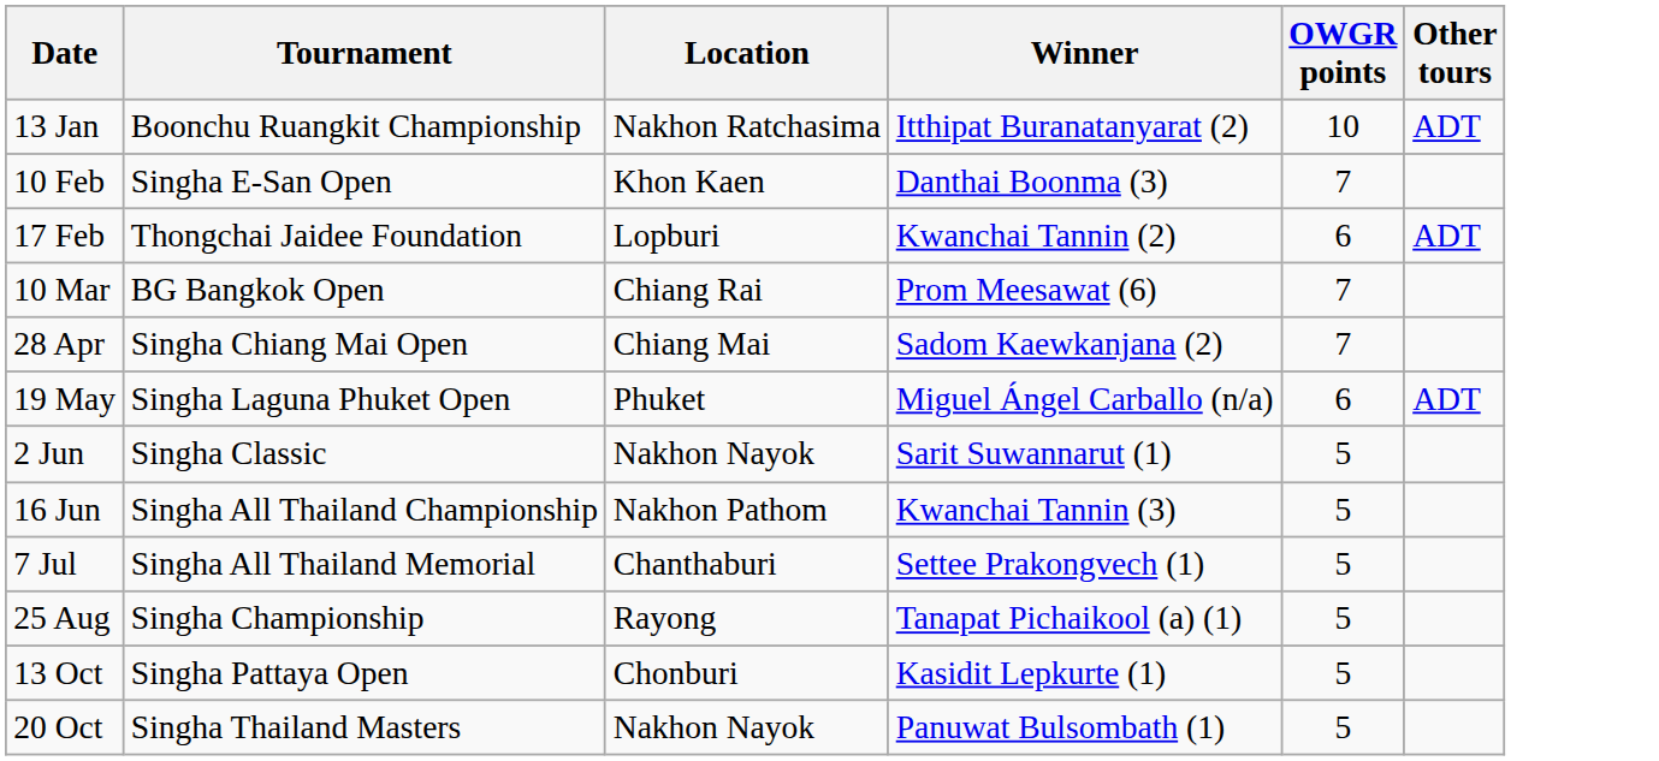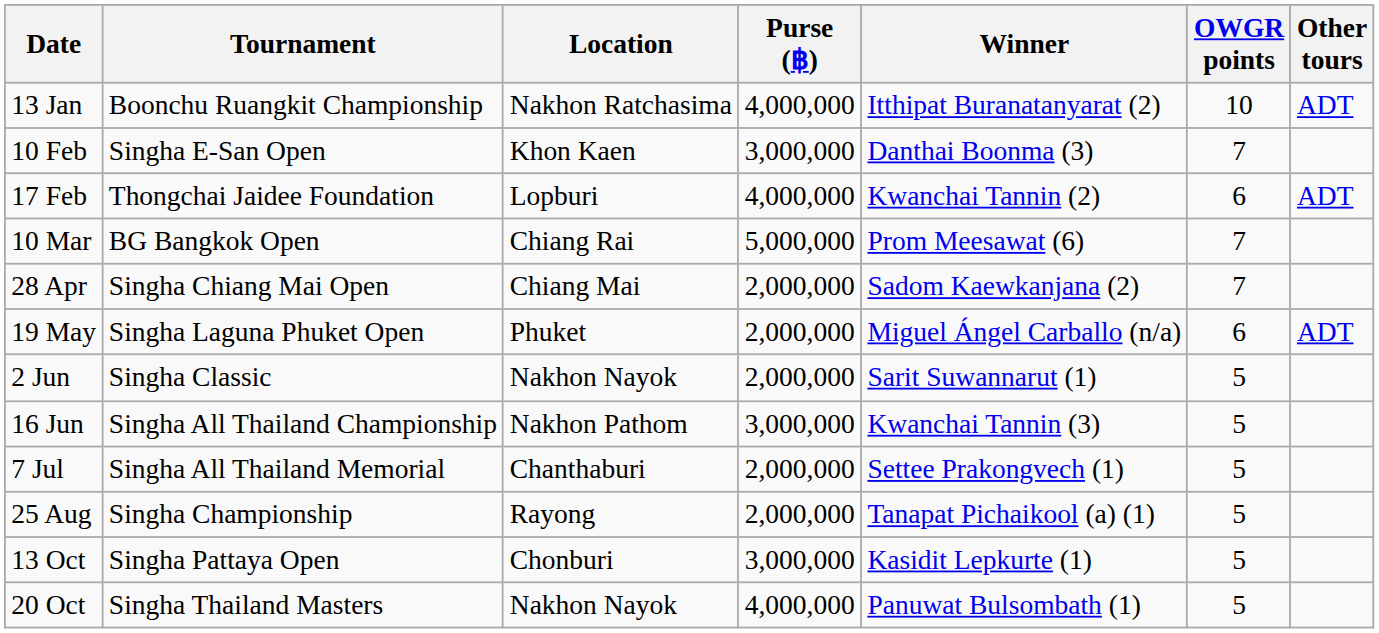+ column: Purse (฿) | 4,000,000 | 3,000,000 | 4,000,000 | 5,000,000 | 2,000,000 | 2,000,000 | 2,000,000 | 3,000,000 | 2,000,000 | 2,000,000 | 3,000,000 | 4,000,000
